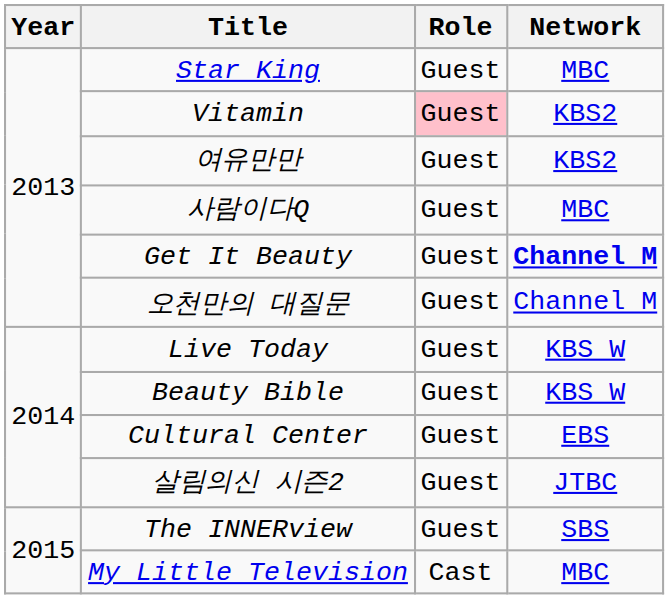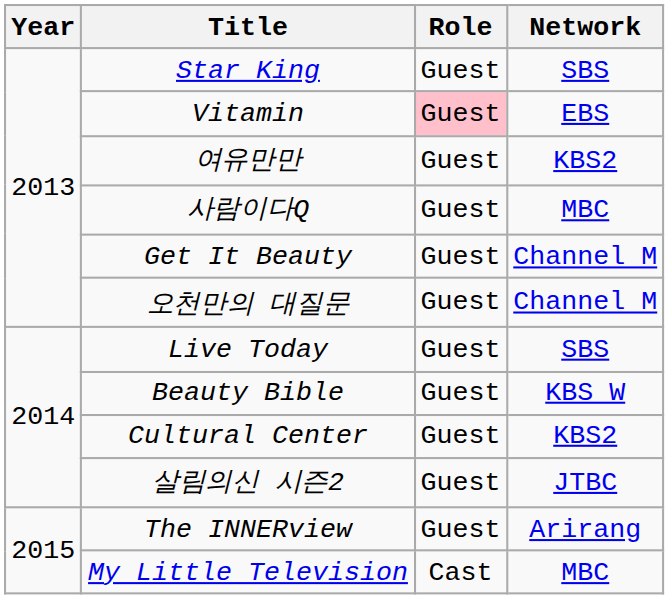Star King | Network: MBC -> SBS
Vitamin | Network: KBS2 -> EBS
Get It Beauty | Network: bold -> normal
Live Today | Network: KBS W -> SBS
Cultural Center | Network: EBS -> KBS2
The INNERview | Network: SBS -> Arirang
